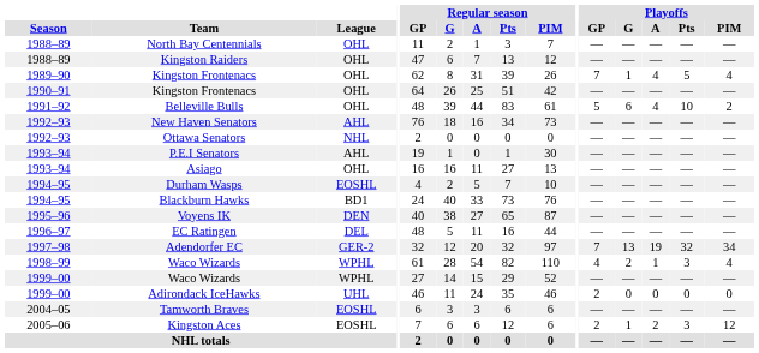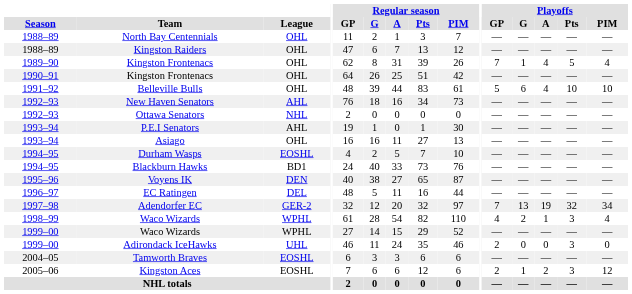Belleville Bulls | Playoffs / PIM: 2 -> 10
Adirondack IceHawks | Playoffs / Pts: 0 -> 3
